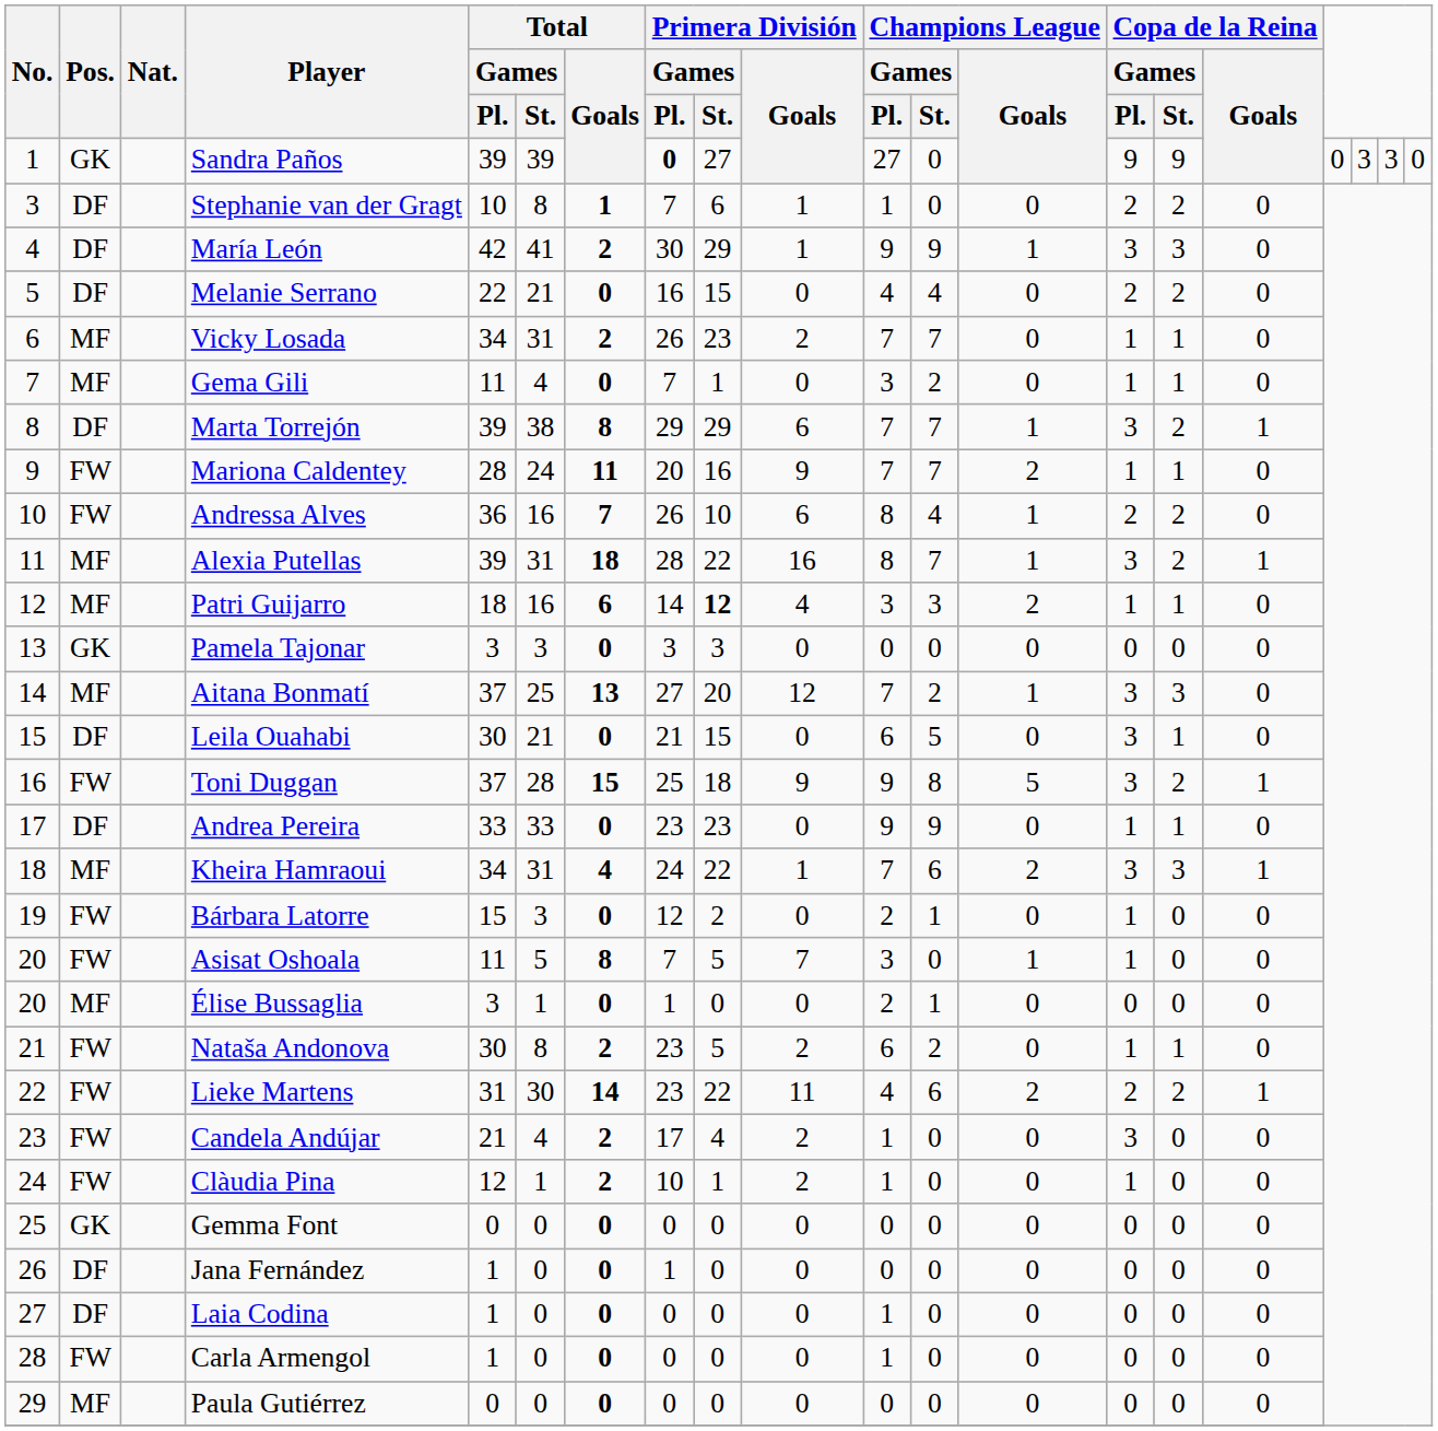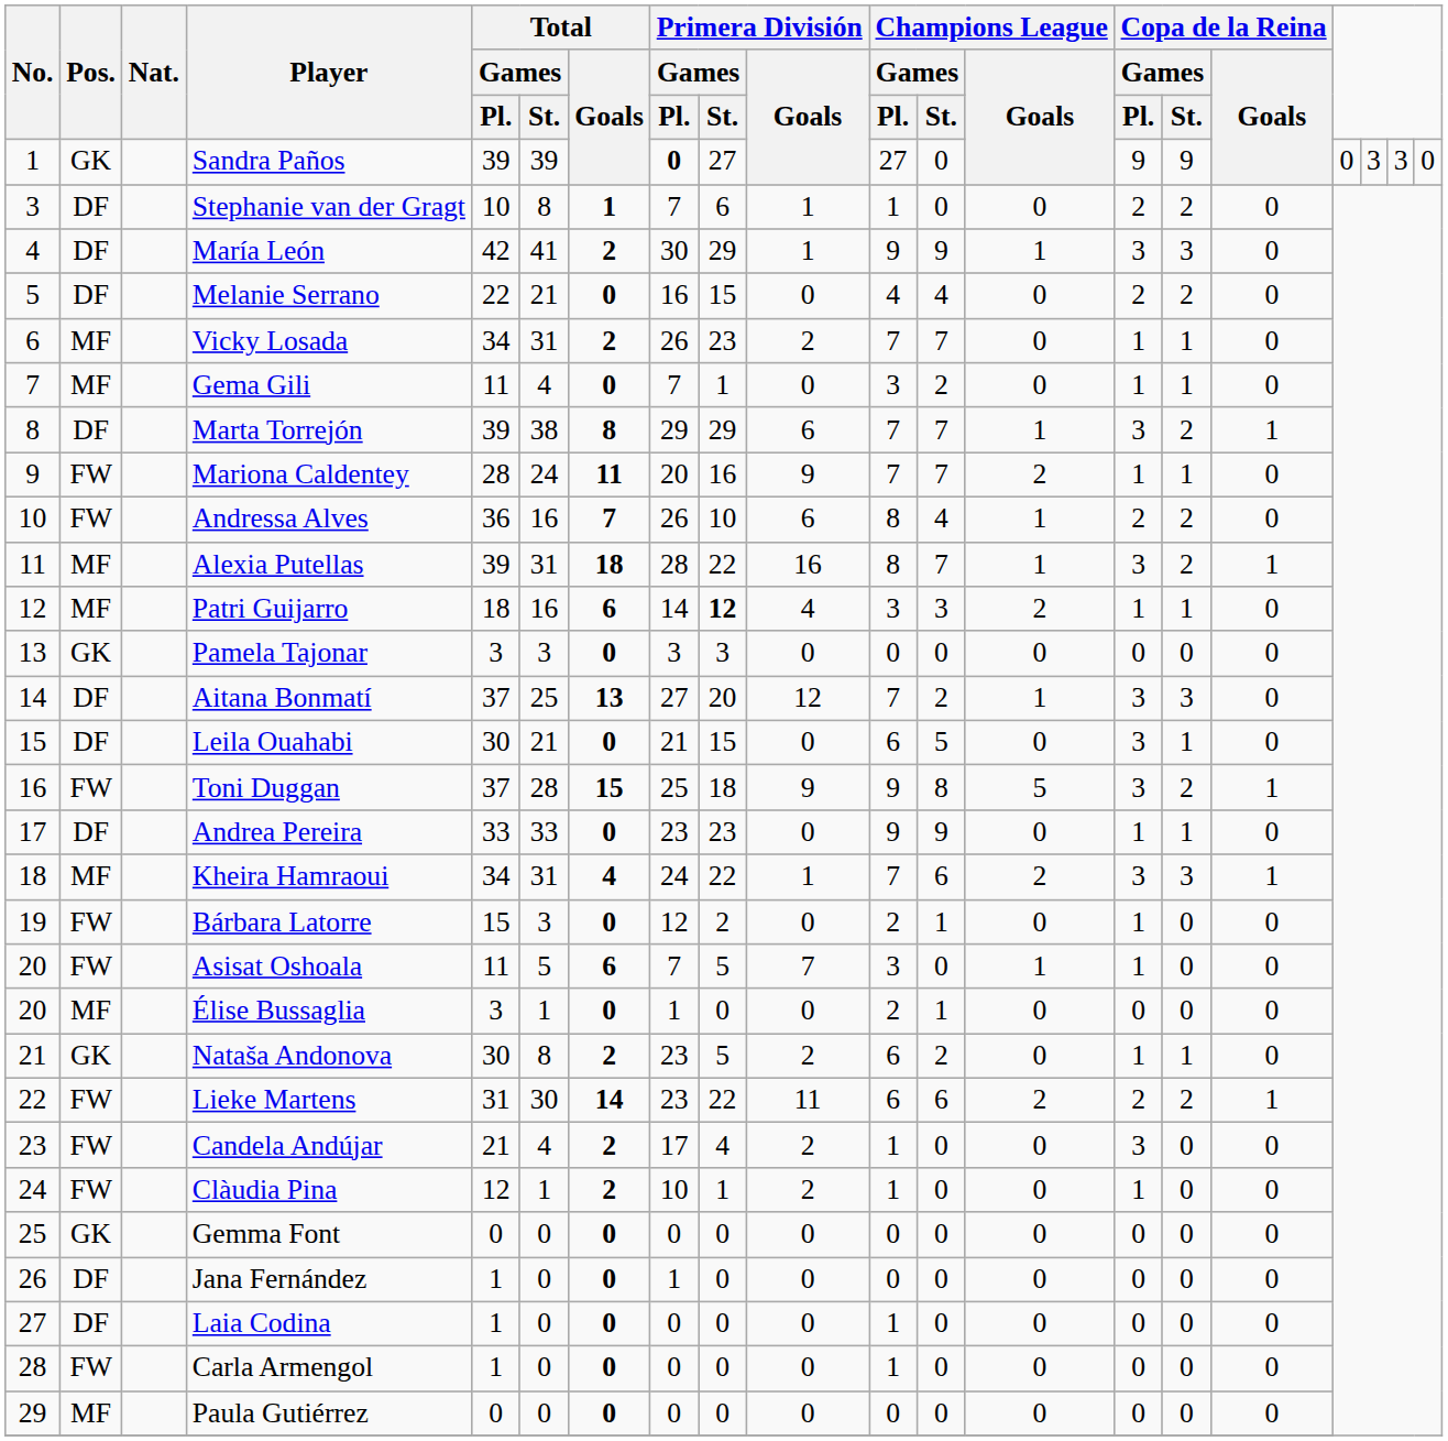Aitana Bonmatí | Pos.: MF -> DF
Asisat Oshoala | Total / Goals: 8 -> 6
Nataša Andonova | Pos.: FW -> GK
Lieke Martens | Champions League / Games / Pl.: 4 -> 6
